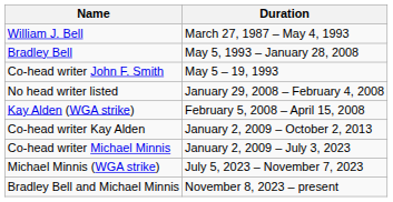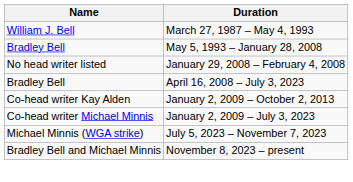- row: Co-head writer John F. Smith | May 5 – 19, 1993
- row: Kay Alden (WGA strike) | February 5, 2008 – April 15, 2008
+ row: Bradley Bell | April 16, 2008 – July 3, 2023
